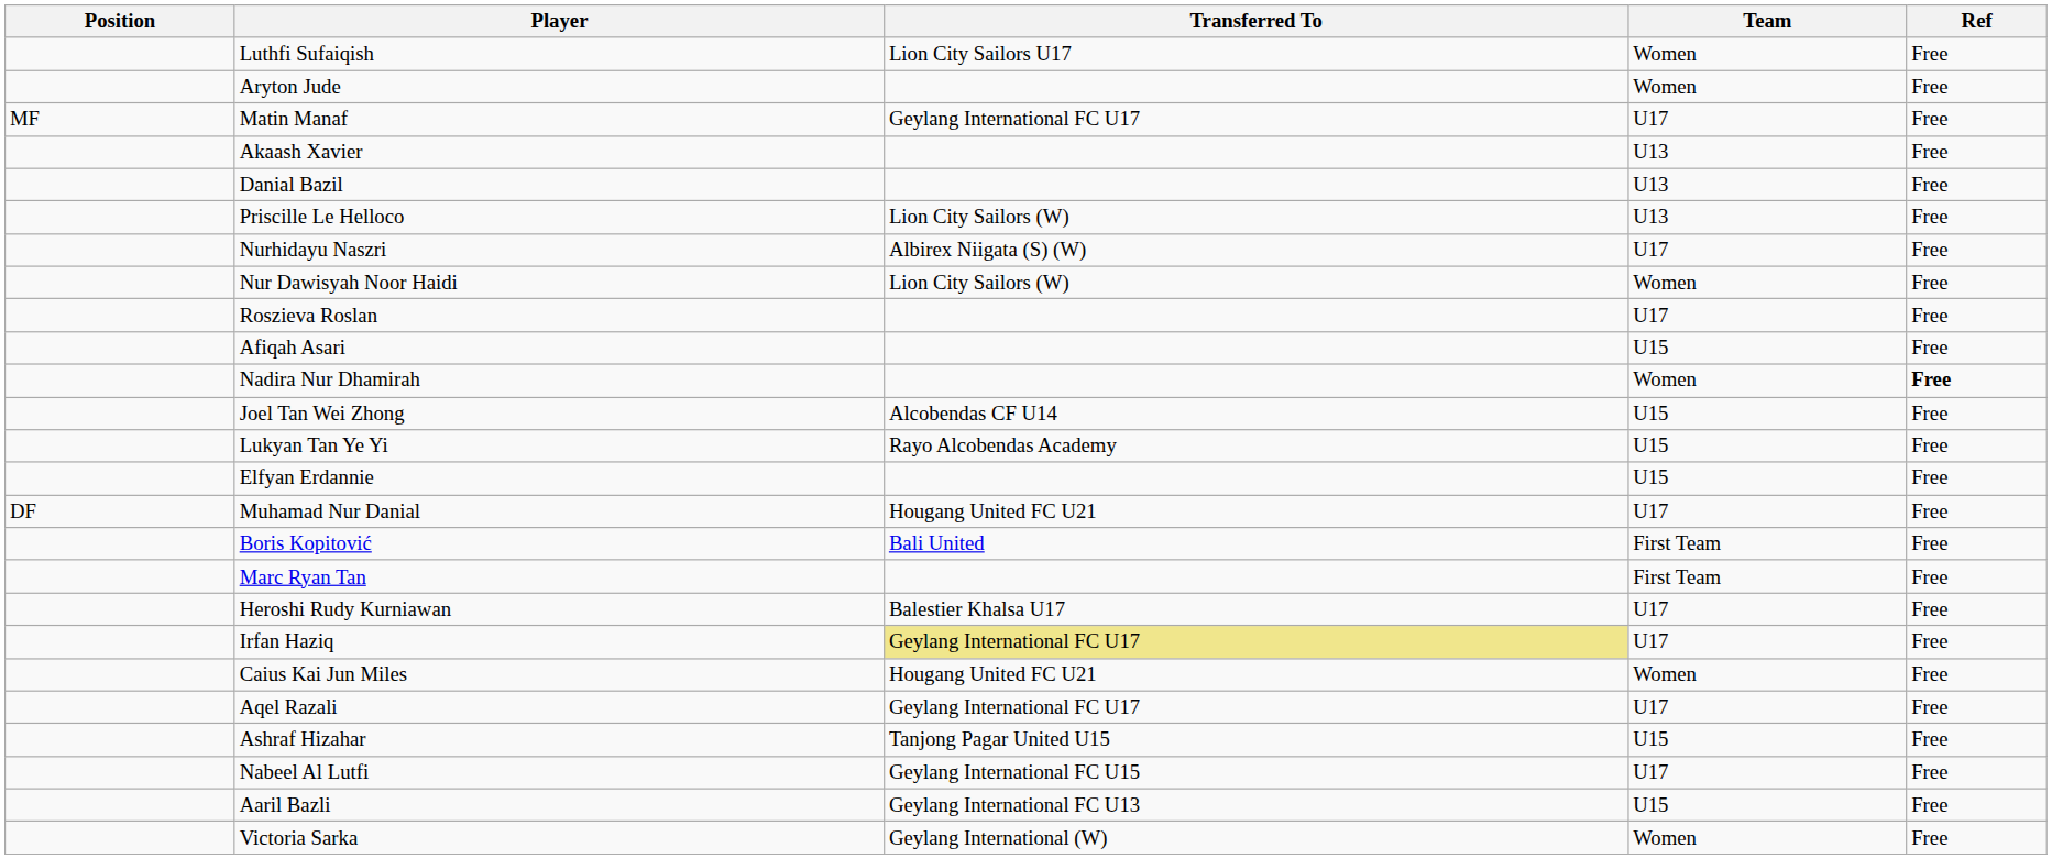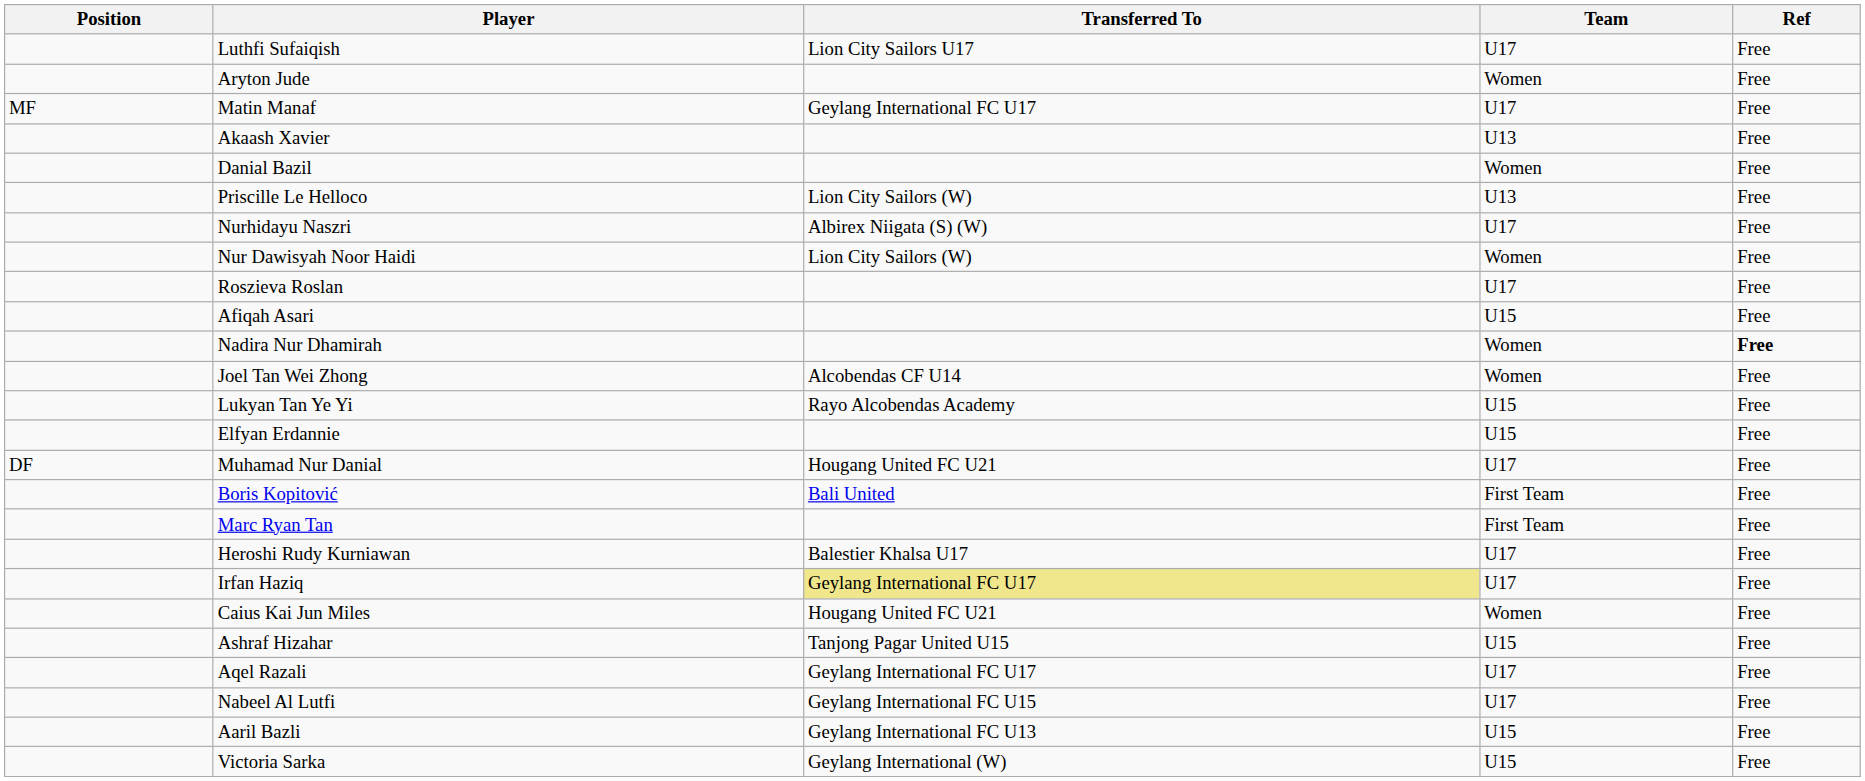Luthfi Sufaiqish | Team: Women -> U17
Danial Bazil | Team: U13 -> Women
Joel Tan Wei Zhong | Team: U15 -> Women
rows swapped: Aqel Razali <-> Ashraf Hizahar
Victoria Sarka | Team: Women -> U15
